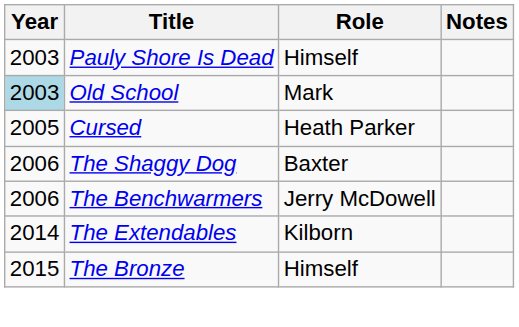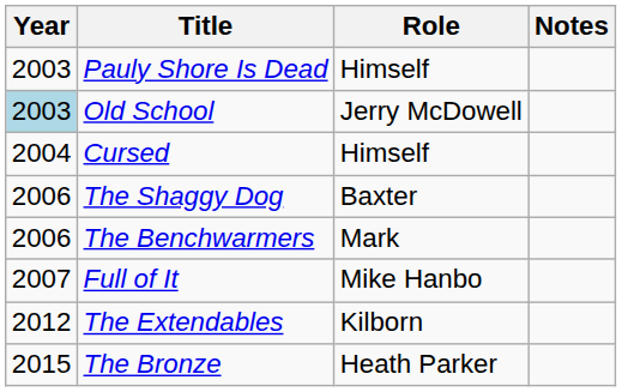Old School | Role: Mark -> Jerry McDowell
Cursed | Year: 2005 -> 2004
Cursed | Role: Heath Parker -> Himself
The Benchwarmers | Role: Jerry McDowell -> Mark
+ row: 2007 | Full of It | Mike Hanbo
The Extendables | Year: 2014 -> 2012
The Bronze | Role: Himself -> Heath Parker
